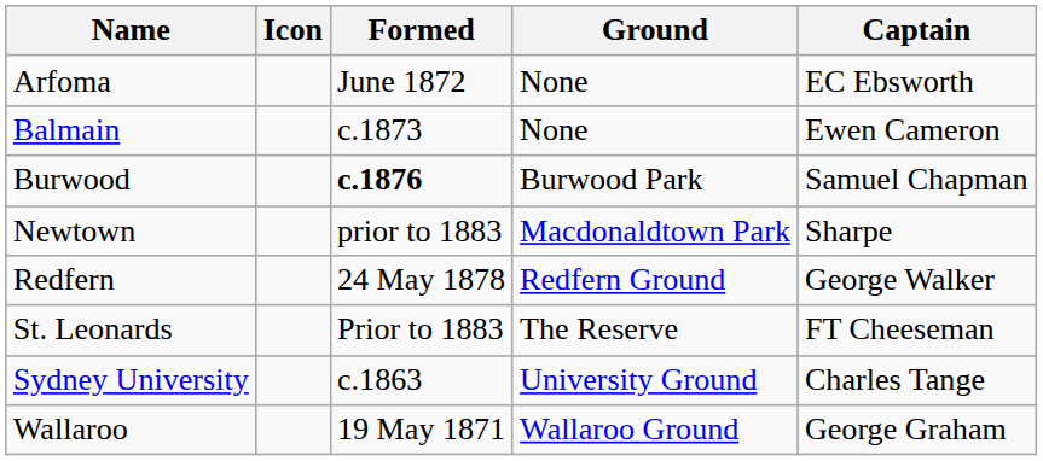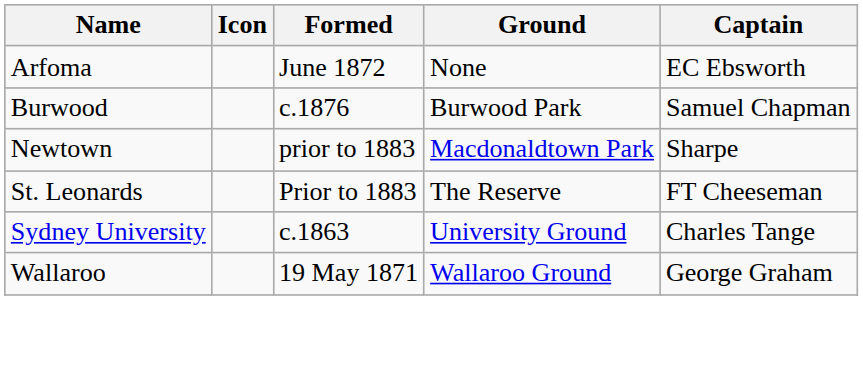- row: Balmain | c.1873 | None | Ewen Cameron
Burwood | Formed: bold -> normal
- row: Redfern | 24 May 1878 | Redfern Ground | George Walker
